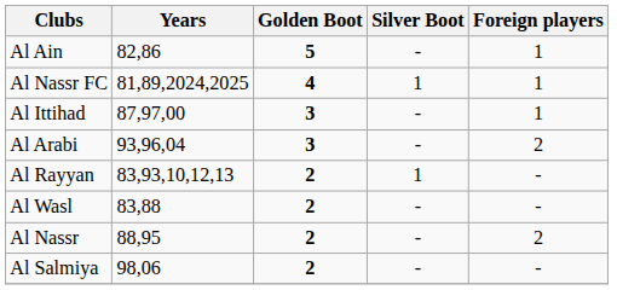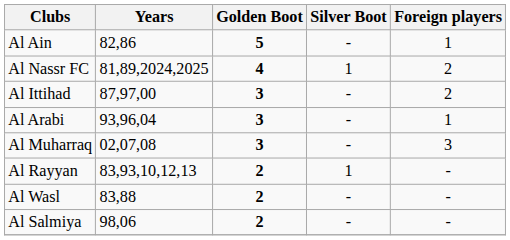Al Nassr FC | Foreign players: 1 -> 2
Al Ittihad | Foreign players: 1 -> 2
Al Arabi | Foreign players: 2 -> 1
+ row: Al Muharraq | 02,07,08 | 3 | - | 3
- row: Al Nassr | 88,95 | 2 | - | 2
